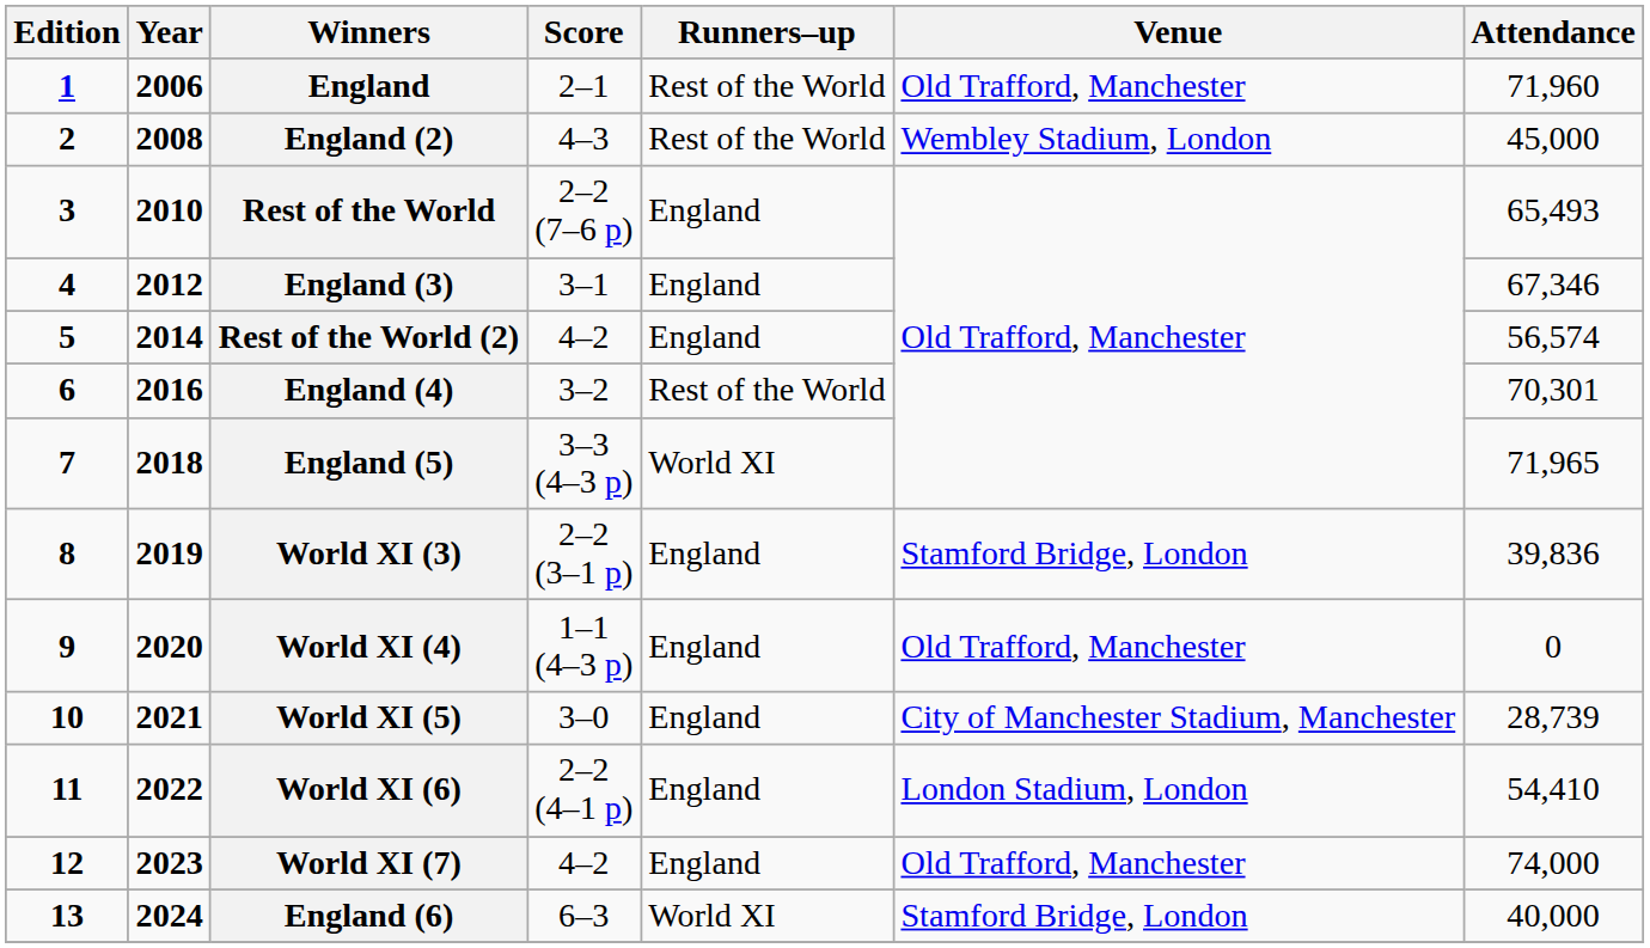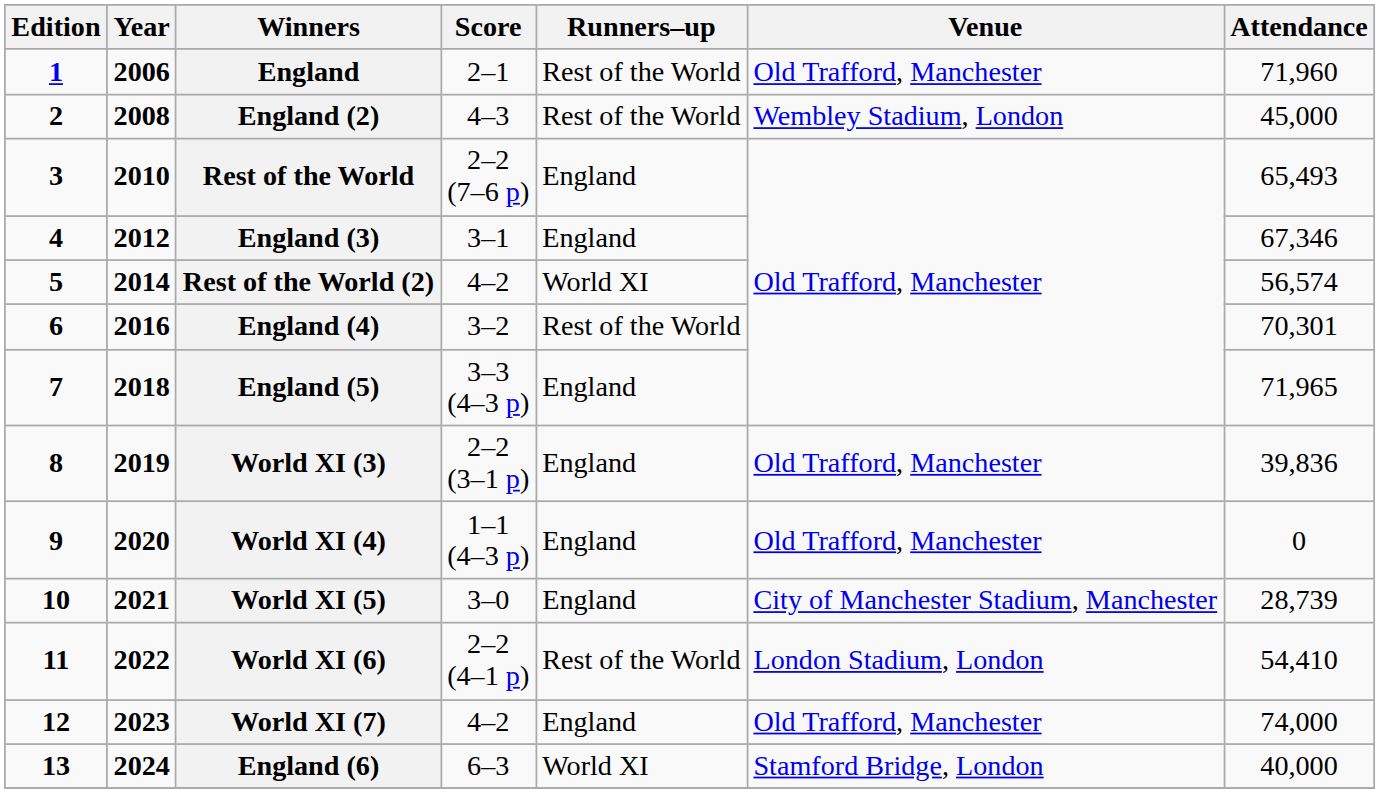Rest of the World (2) | Runners–up: England -> World XI
England (5) | Runners–up: World XI -> England
World XI (3) | Venue: Stamford Bridge, London -> Old Trafford, Manchester
World XI (6) | Runners–up: England -> Rest of the World
